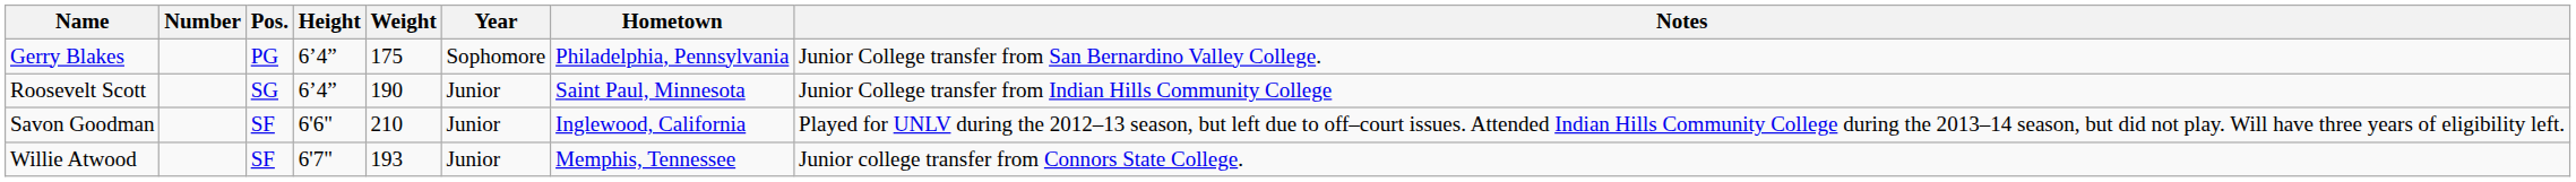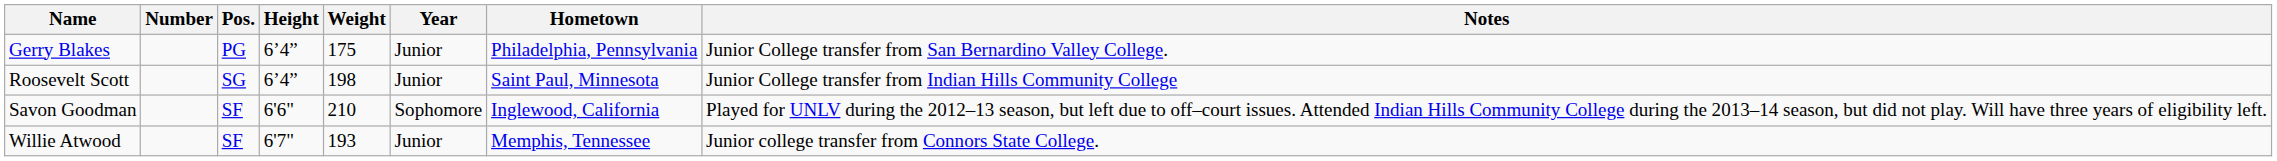Gerry Blakes | Year: Sophomore -> Junior
Roosevelt Scott | Weight: 190 -> 198
Savon Goodman | Year: Junior -> Sophomore
